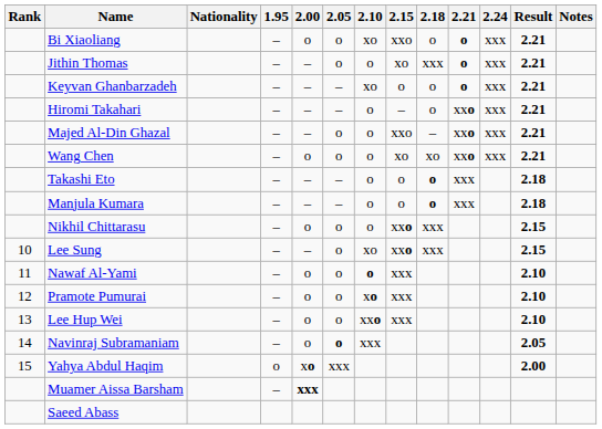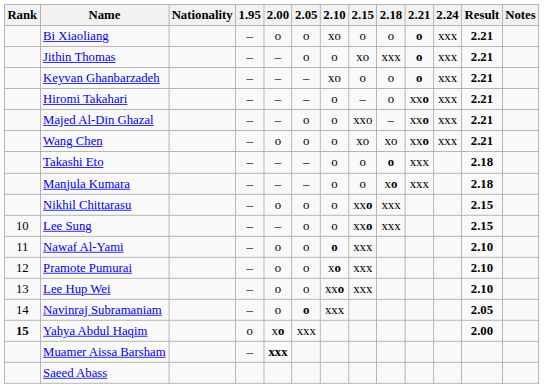Bi Xiaoliang | 2.15: xxo -> o
Manjula Kumara | 2.18: o -> xo
Lee Sung | 2.10: xo -> o
Yahya Abdul Haqim | Rank: normal -> bold
